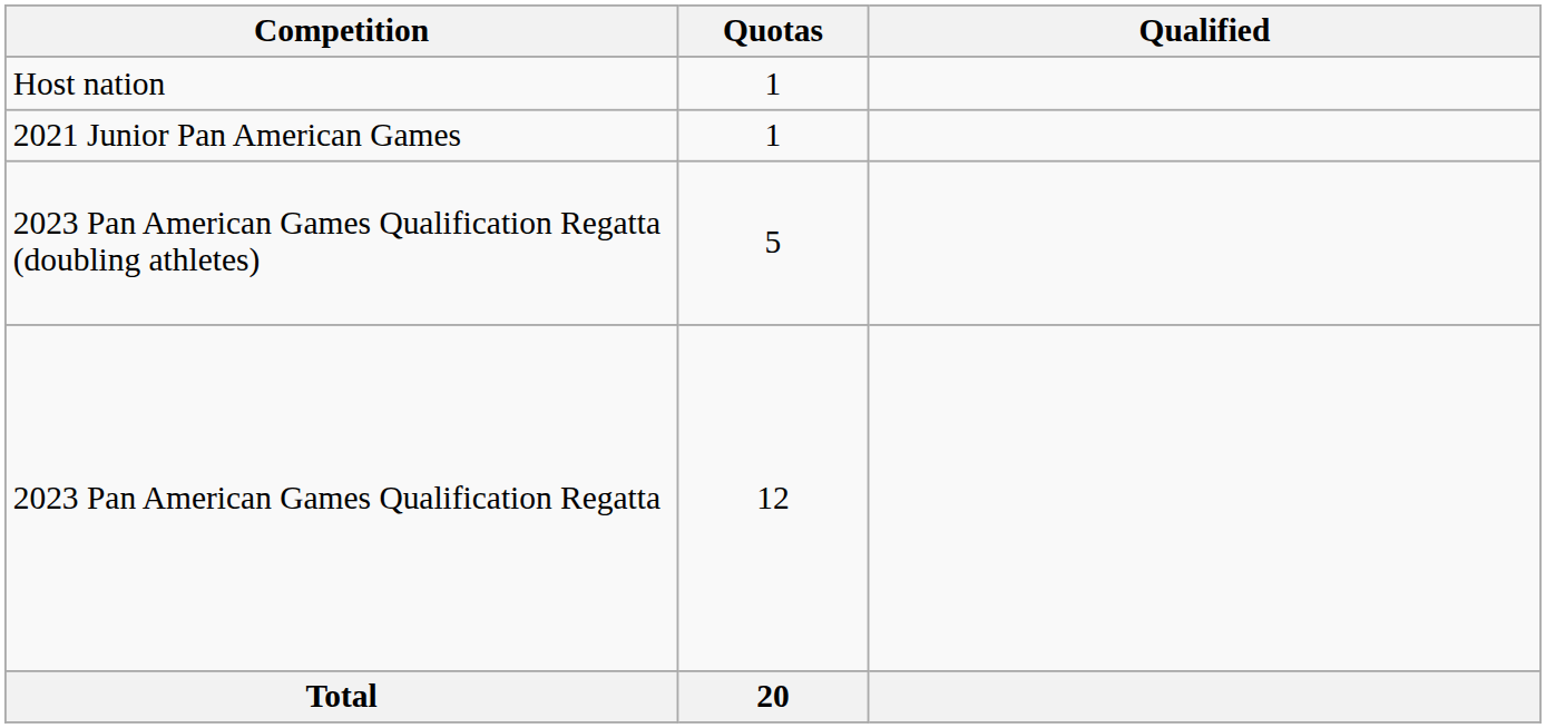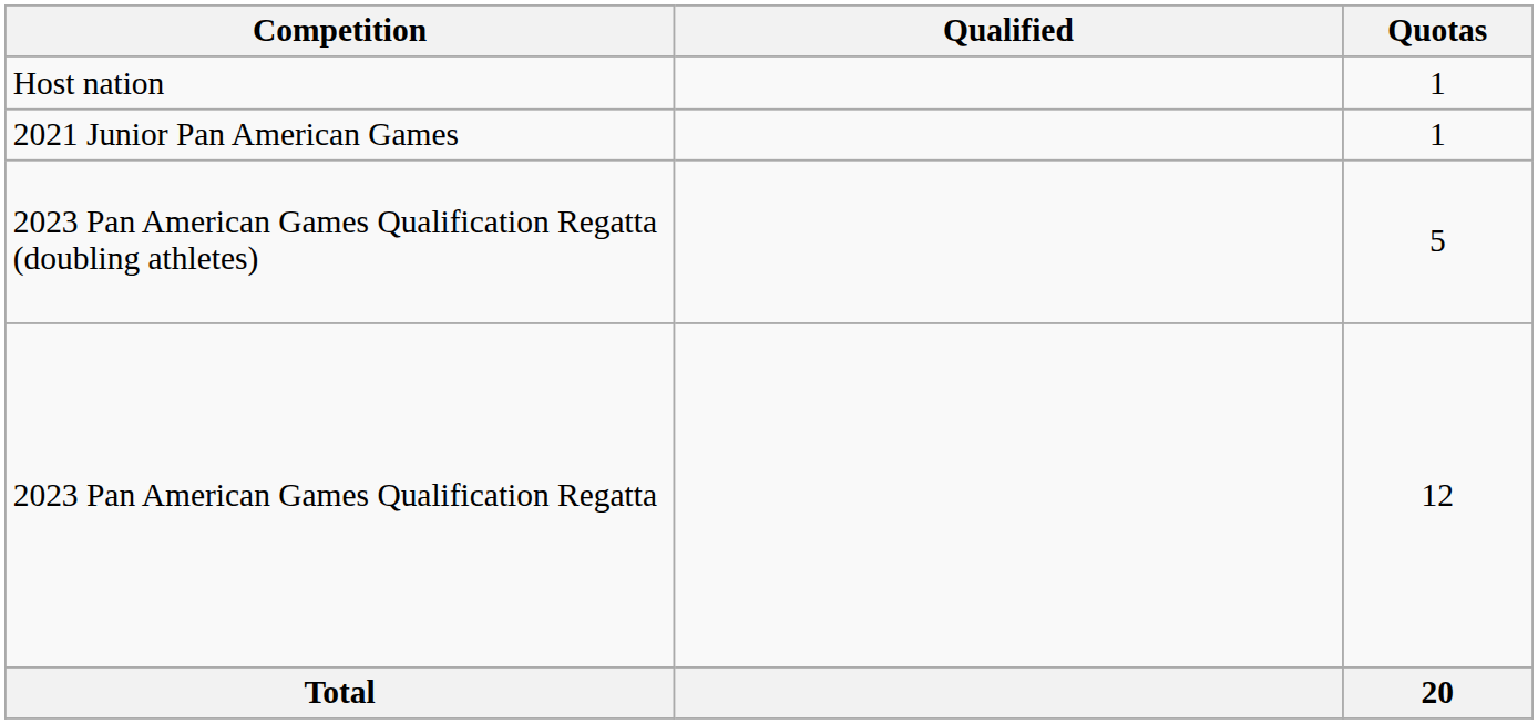columns swapped: Quotas <-> Qualified
